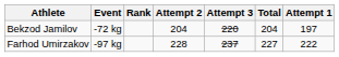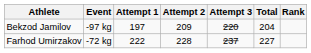columns swapped: Attempt 1 <-> Rank
Bekzod Jamilov | Event: -72 kg -> -97 kg
Bekzod Jamilov | Attempt 2: 204 -> 209
Farhod Umirzakov | Event: -97 kg -> -72 kg
